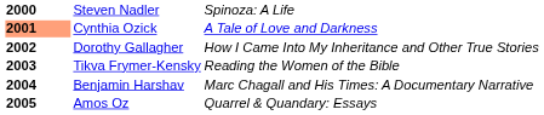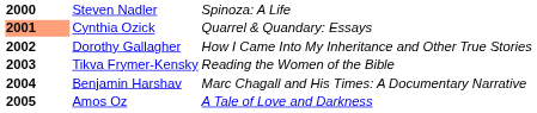Cynthia Ozick | column 3: A Tale of Love and Darkness -> Quarrel & Quandary: Essays
Amos Oz | column 3: Quarrel & Quandary: Essays -> A Tale of Love and Darkness
